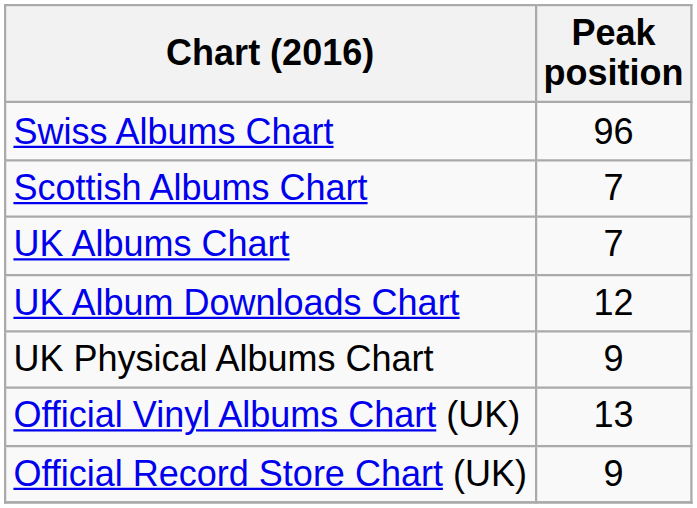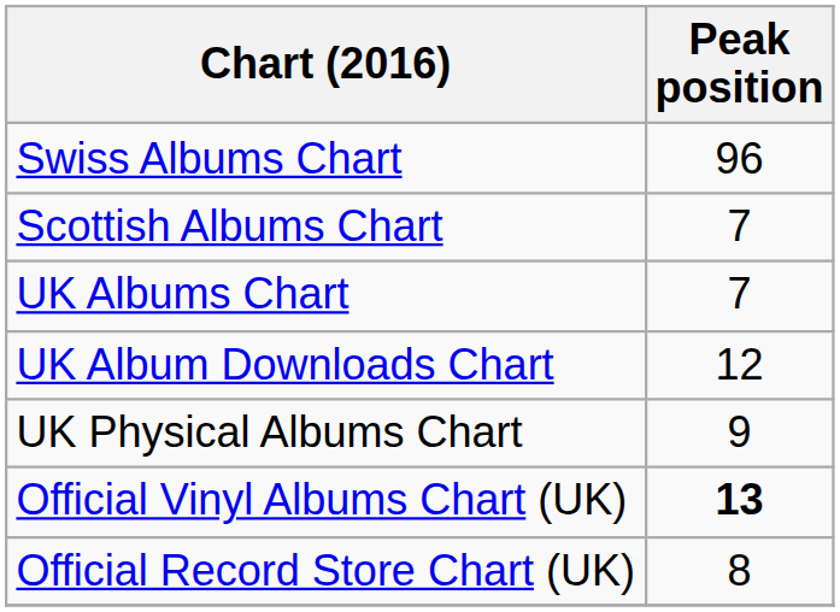Official Vinyl Albums Chart (UK) | Peak position: normal -> bold
Official Record Store Chart (UK) | Peak position: 9 -> 8
